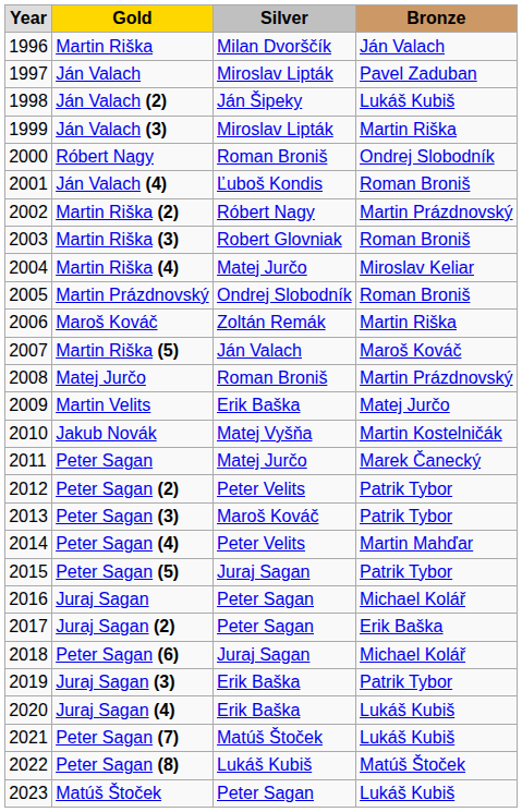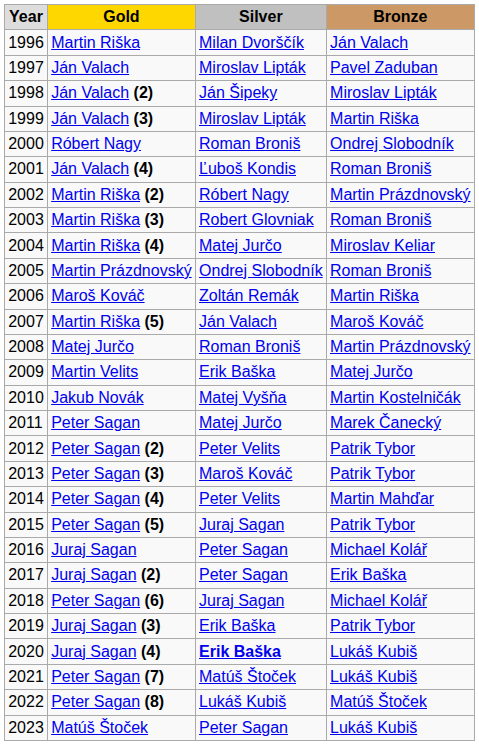Ján Valach (2) | column 4: Lukáš Kubiš -> Miroslav Lipták
Juraj Sagan (4) | column 3: normal -> bold
